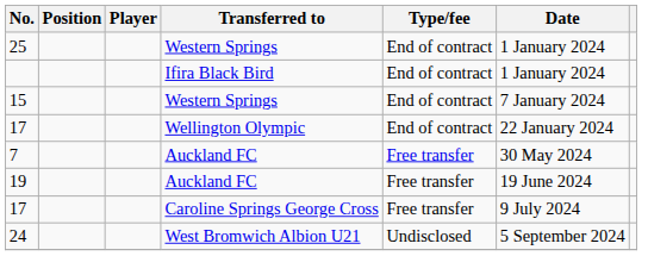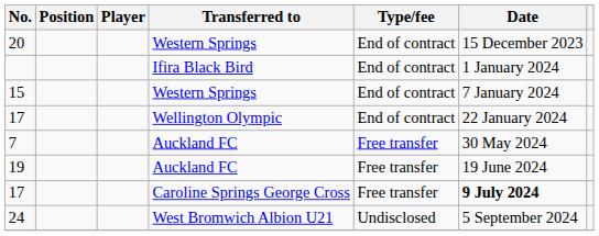+ row: 20 | Western Springs | End of contract | 15 December 2023
- row: 25 | Western Springs | End of contract | 1 January 2024
17 / Caroline Springs George Cross | Date: normal -> bold
